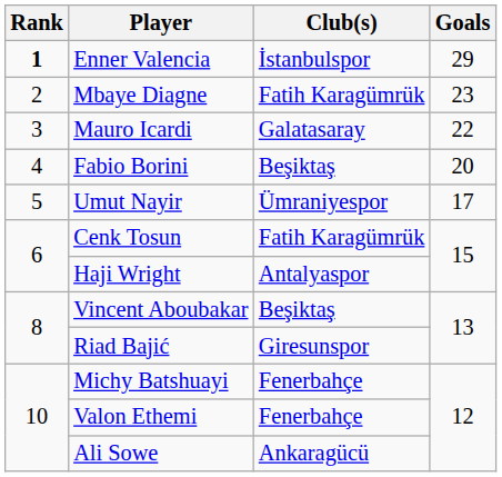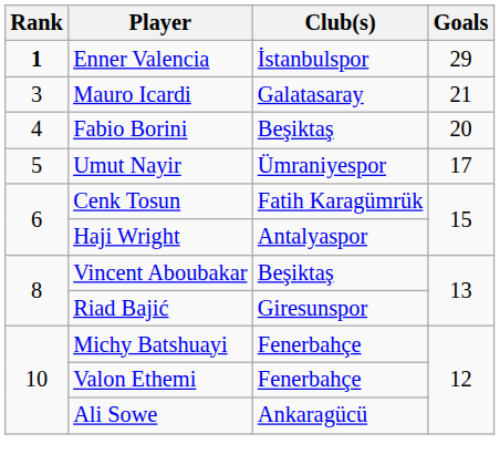- row: 2 | Mbaye Diagne | Fatih Karagümrük | 23
Mauro Icardi | Goals: 22 -> 21
